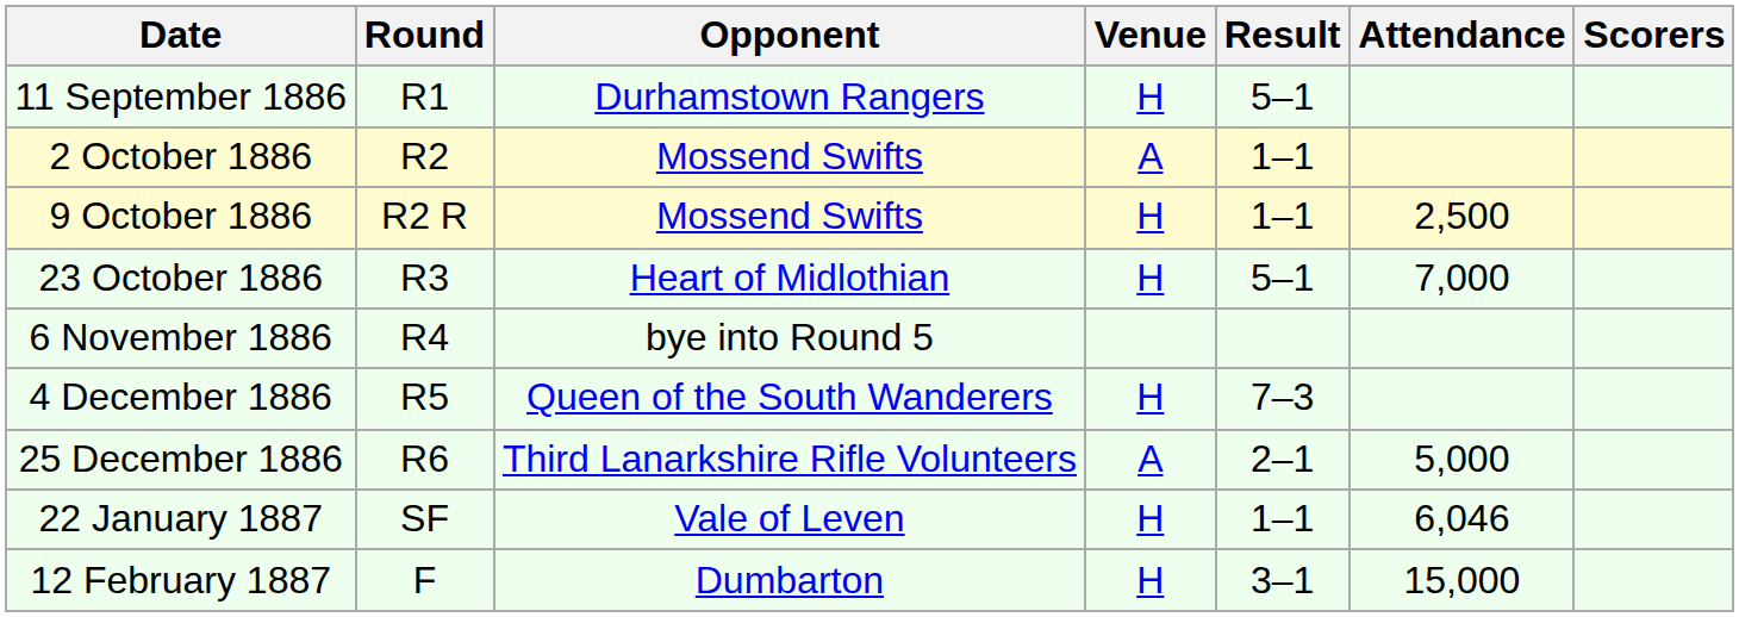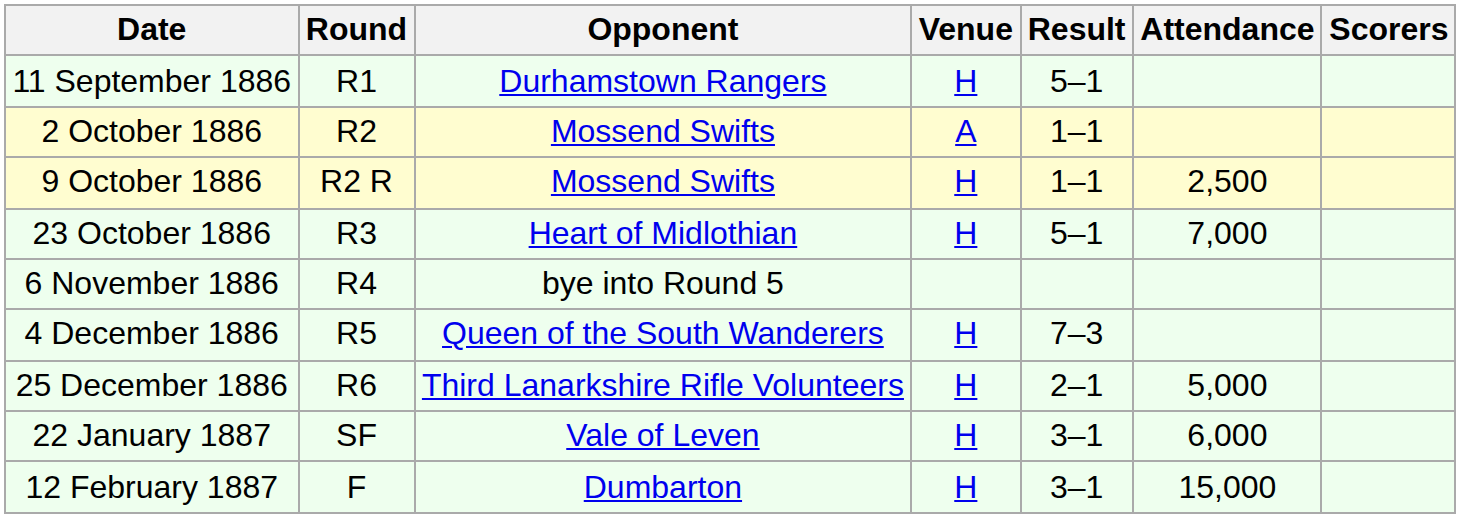25 December 1886 | Venue: A -> H
22 January 1887 | Result: 1–1 -> 3–1
22 January 1887 | Attendance: 6,046 -> 6,000
